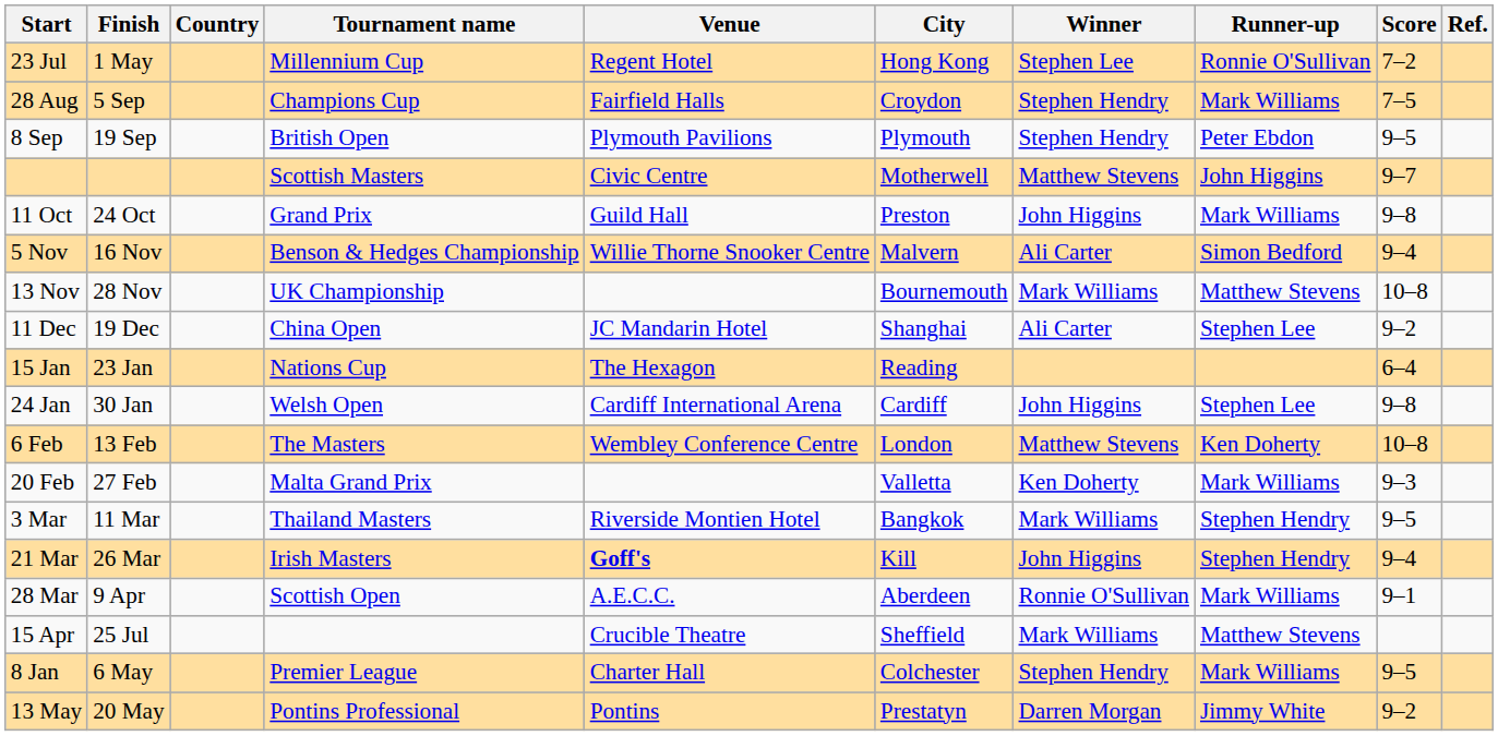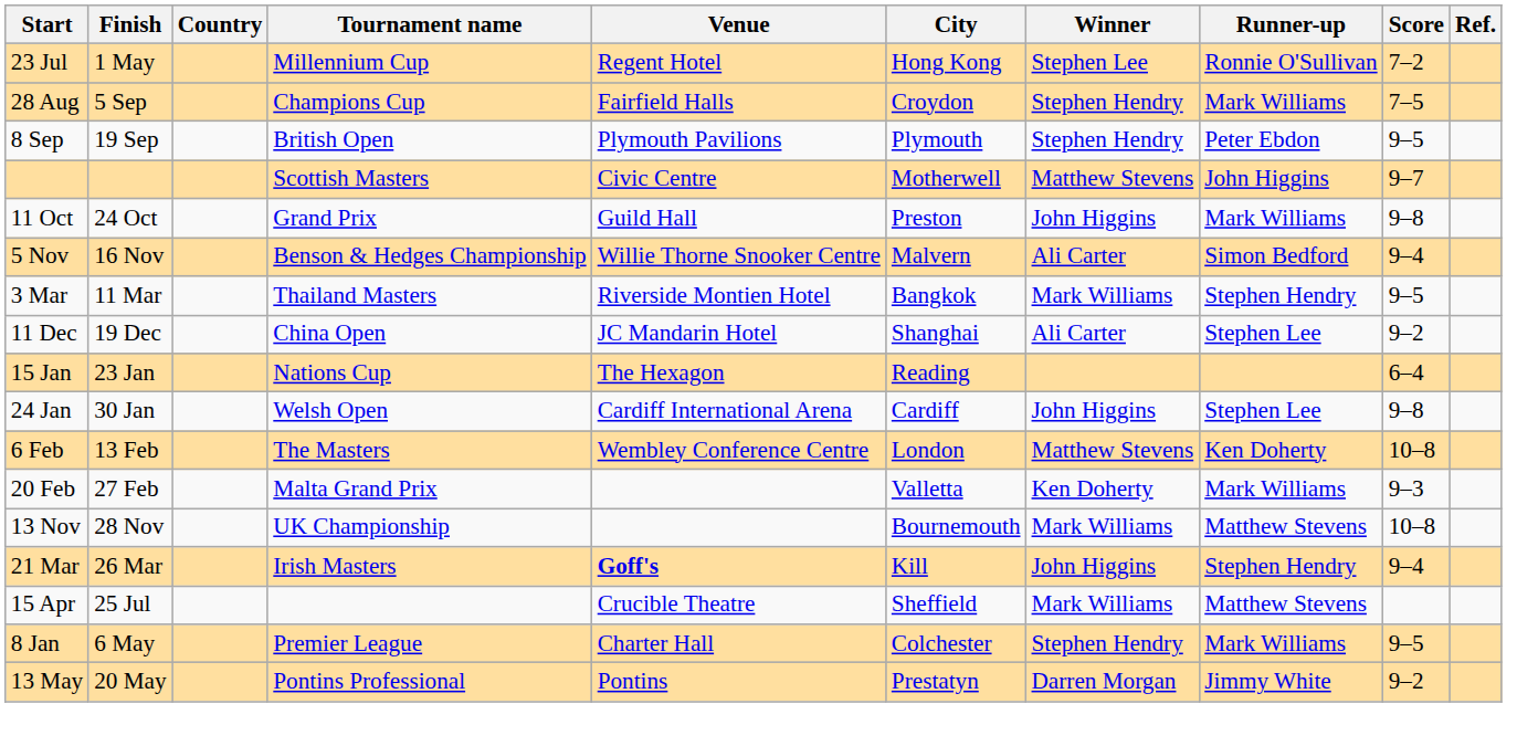rows swapped: 13 Nov <-> 3 Mar
- row: 28 Mar | 9 Apr | Scottish Open | A.E.C.C. | Aberdeen | Ronnie O'Sullivan | Mark Williams | 9–1
